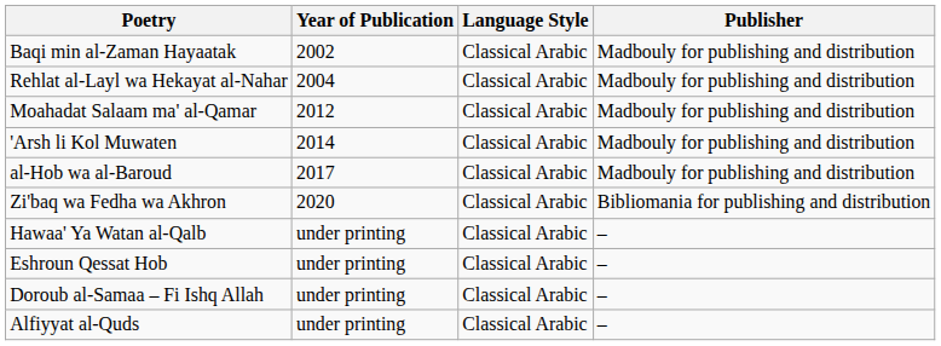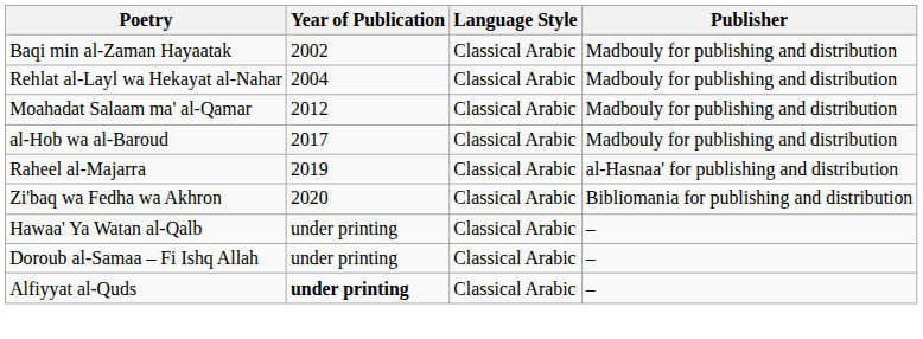- row: 'Arsh li Kol Muwaten | 2014 | Classical Arabic | Madbouly for publishing and distribution
+ row: Raheel al-Majarra | 2019 | Classical Arabic | al-Hasnaa' for publishing and distribution
- row: Eshroun Qessat Hob | under printing | Classical Arabic | –
Alfiyyat al-Quds | Year of Publication: normal -> bold
